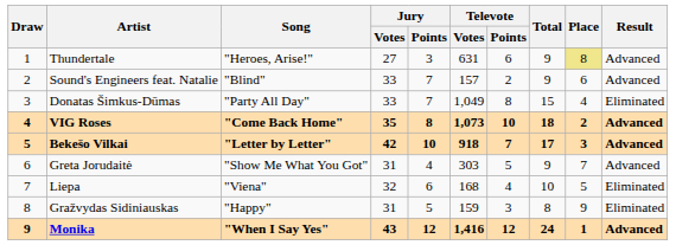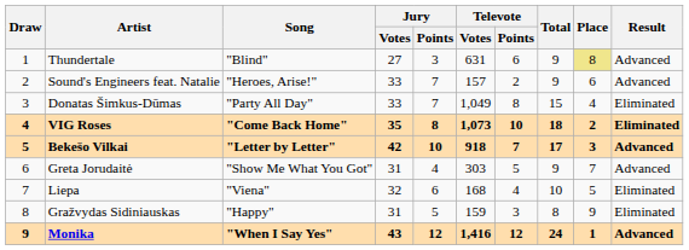Thundertale | Song: "Heroes, Arise!" -> "Blind"
Sound's Engineers feat. Natalie | Song: "Blind" -> "Heroes, Arise!"
VIG Roses | Result: Advanced -> Eliminated
